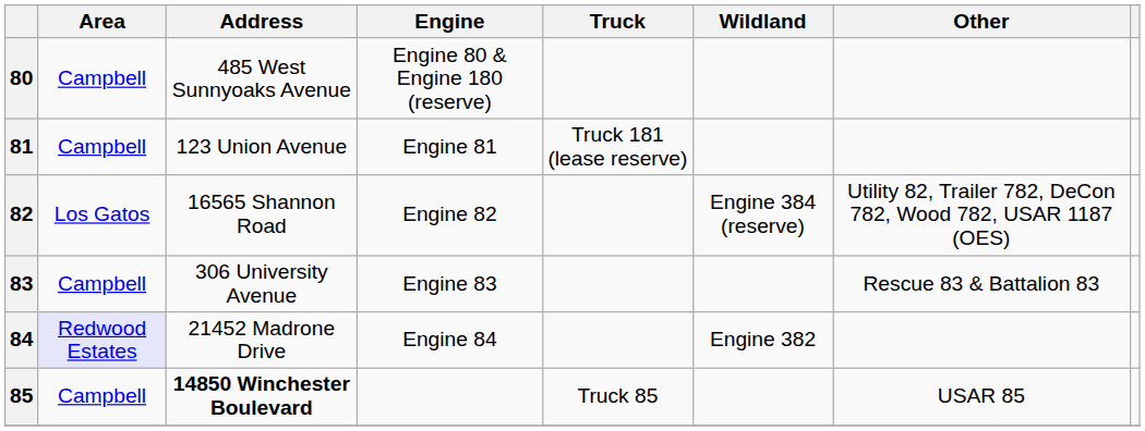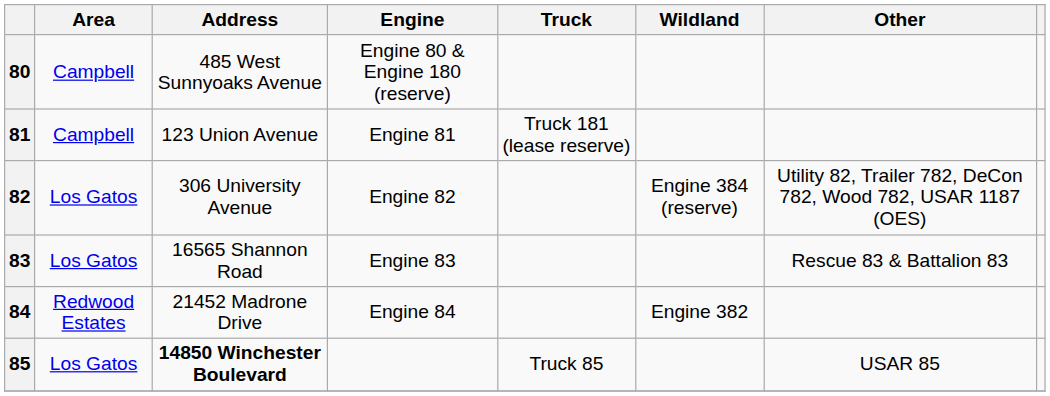82 | Address: 16565 Shannon Road -> 306 University Avenue
83 | Area: Campbell -> Los Gatos
83 | Address: 306 University Avenue -> 16565 Shannon Road
84 | Area: lavender background -> no background
85 | Area: Campbell -> Los Gatos
